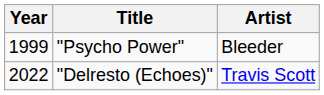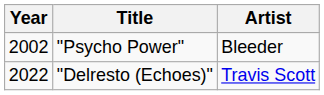"Psycho Power" | Year: 1999 -> 2002
